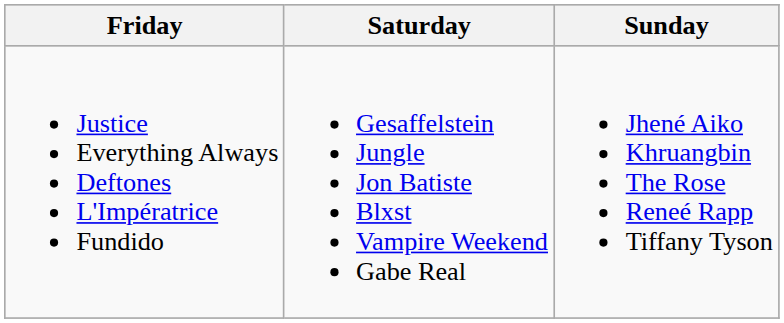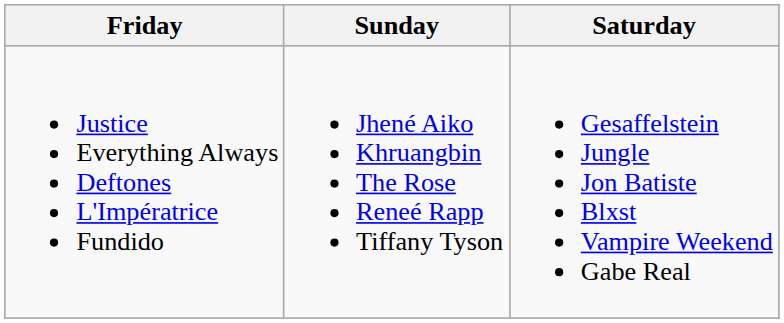columns swapped: Saturday <-> Sunday
